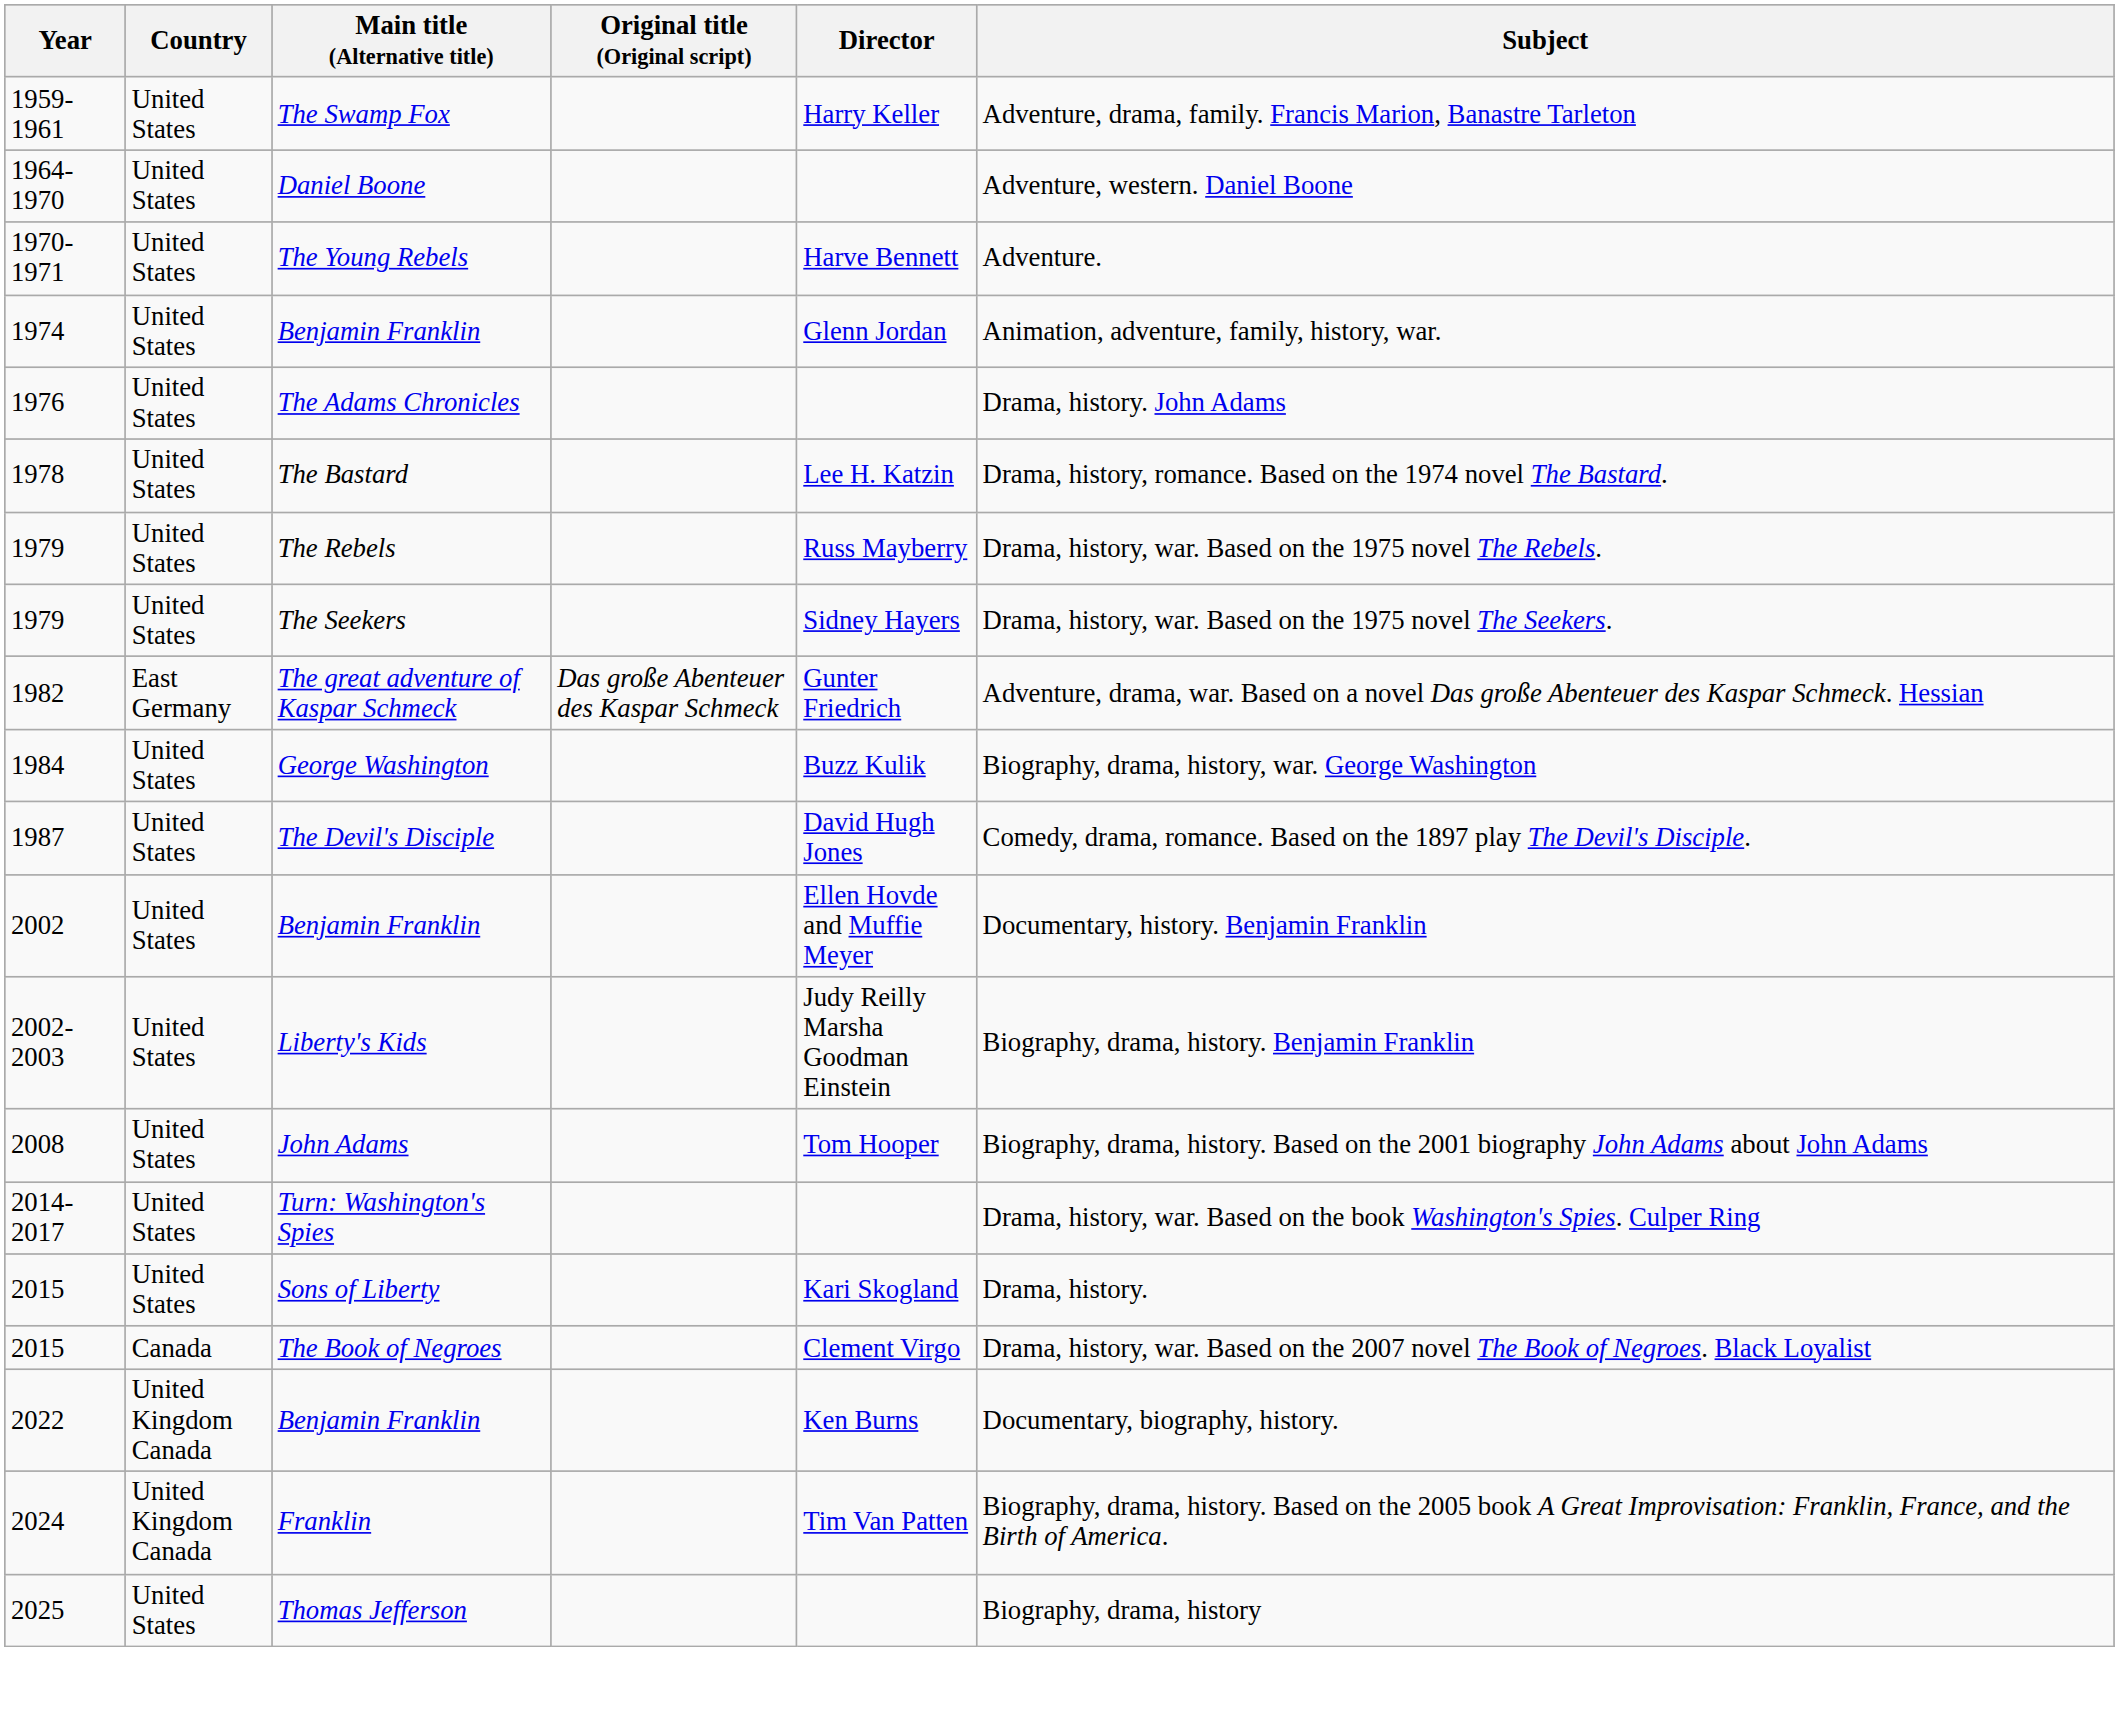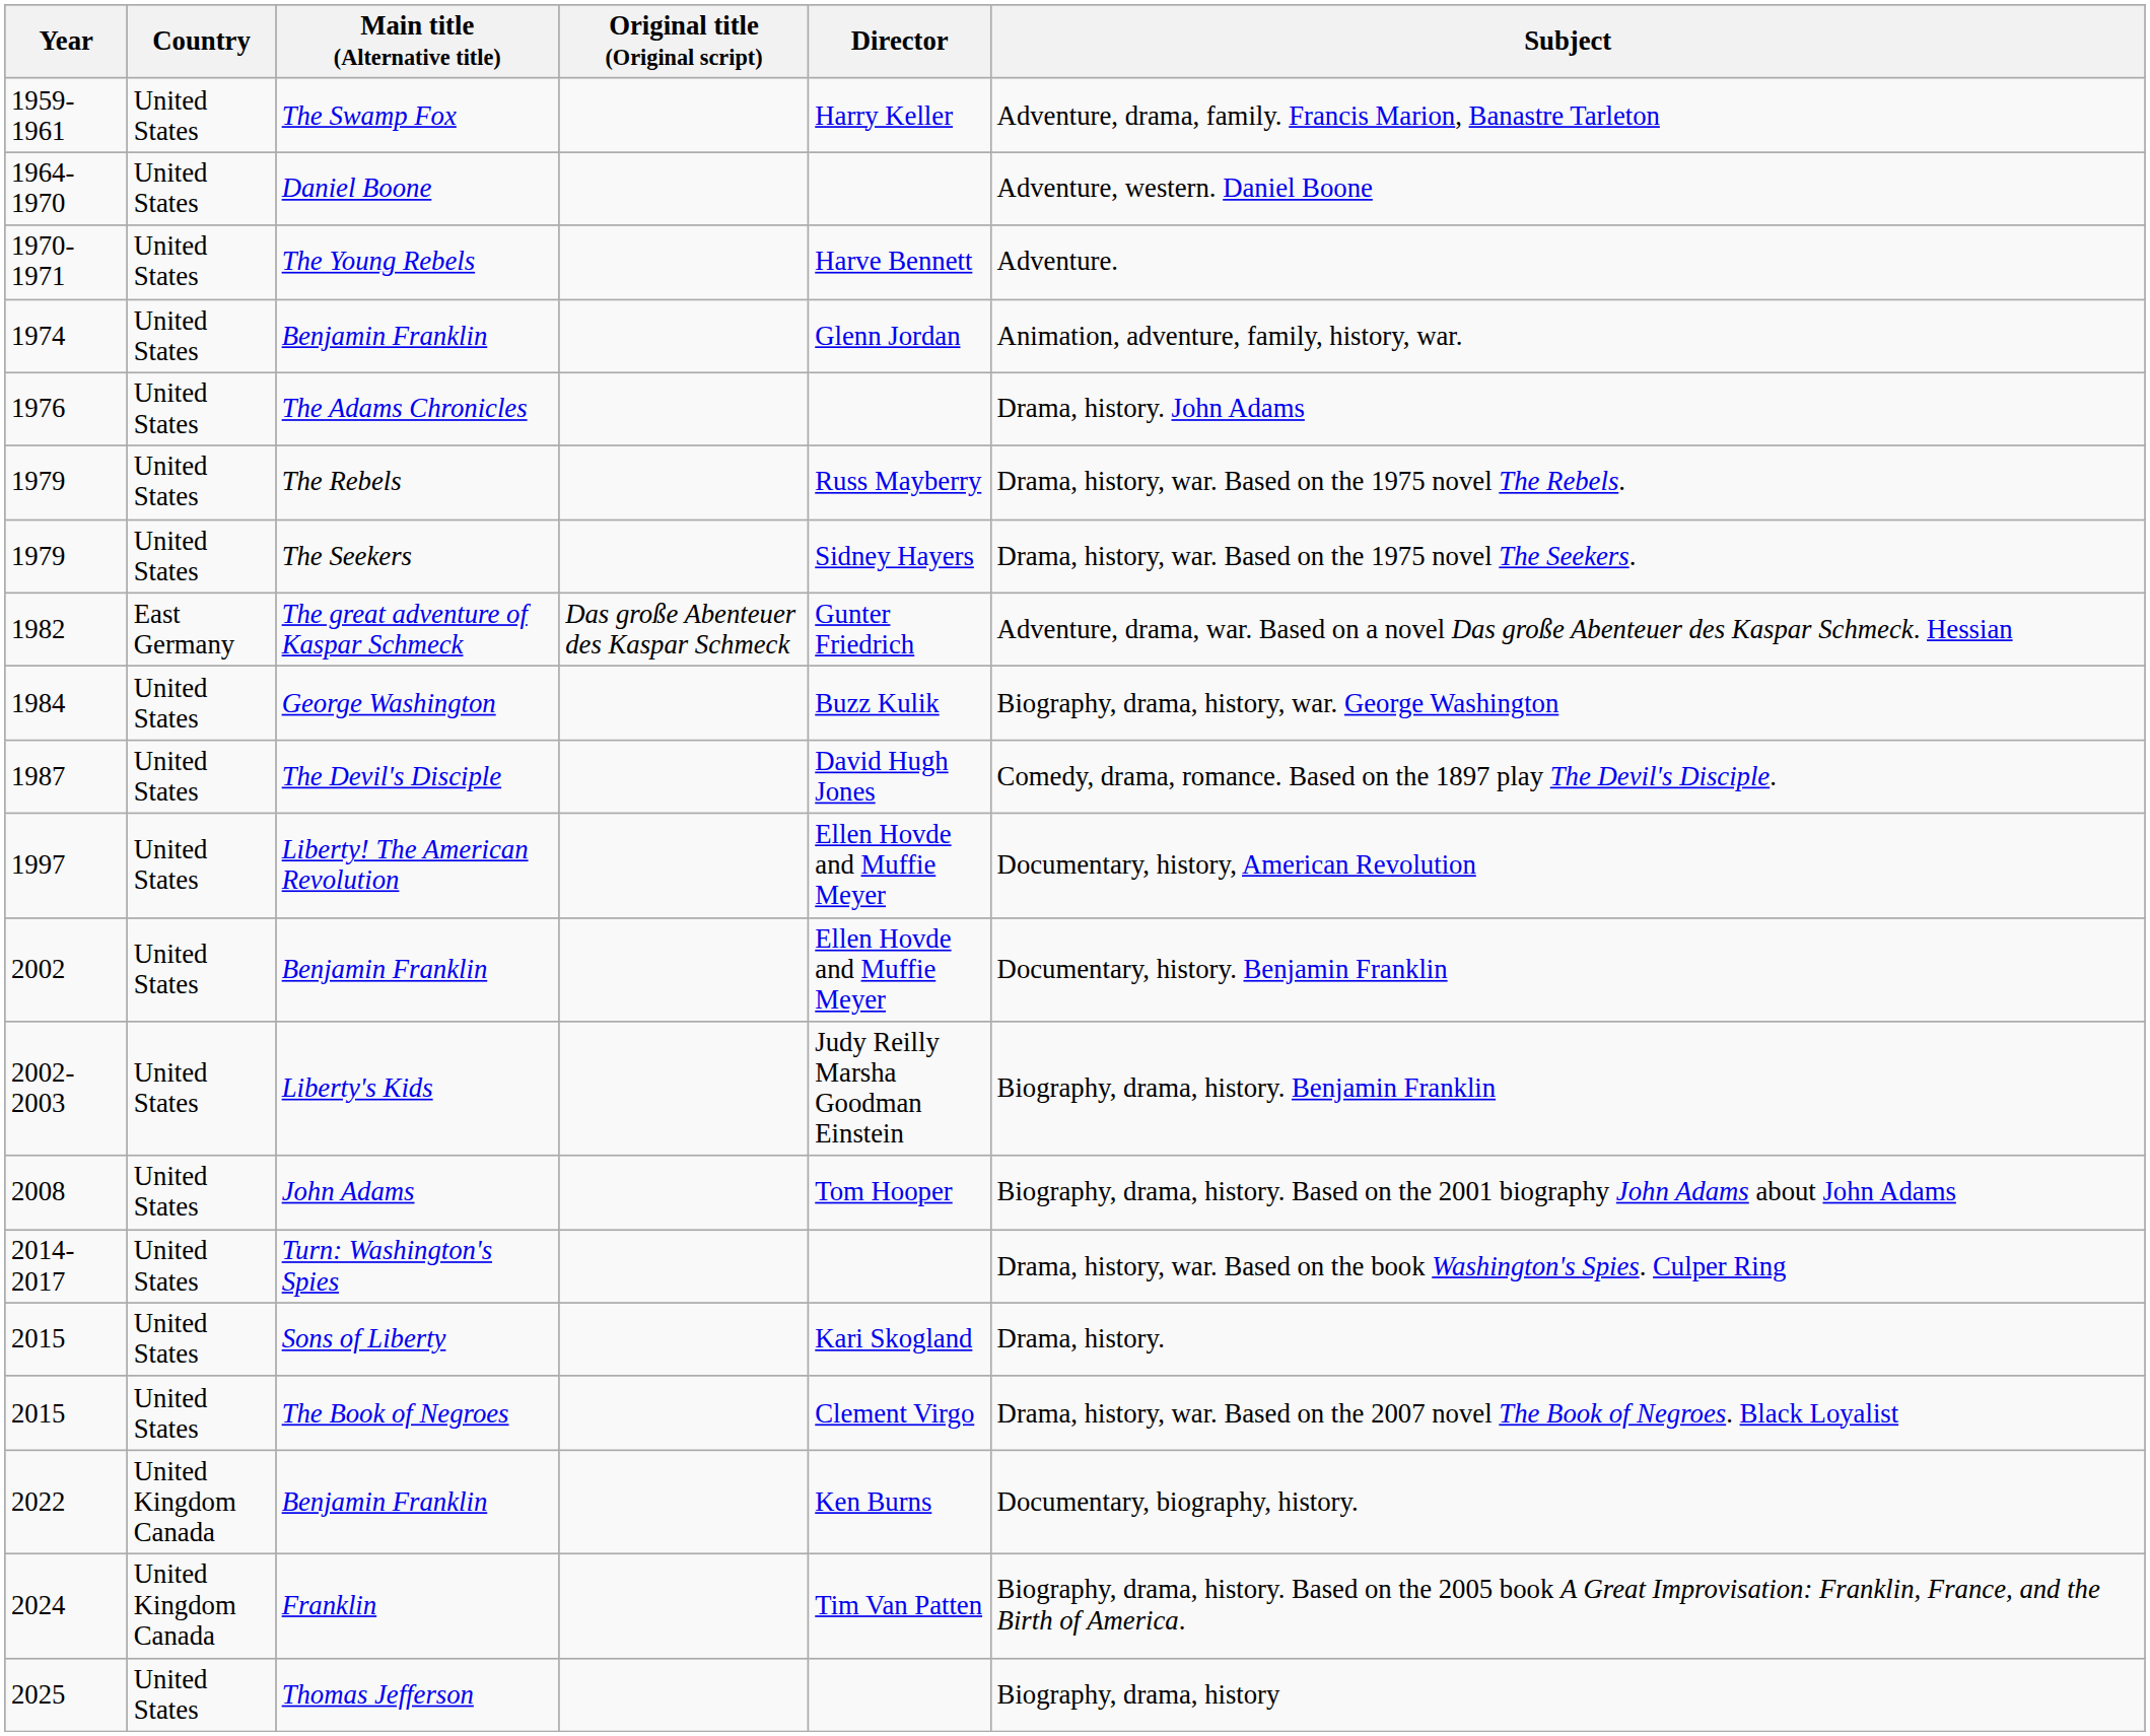- row: 1978 | United States | The Bastard | Lee H. Katzin | Drama, history, romance. Based on the 1974 novel The Bastard.
+ row: 1997 | United States | Liberty! The American Revolution | Ellen Hovde and Muffie Meyer | Documentary, history, American Revolution
The Book of Negroes | Country: Canada -> United States
